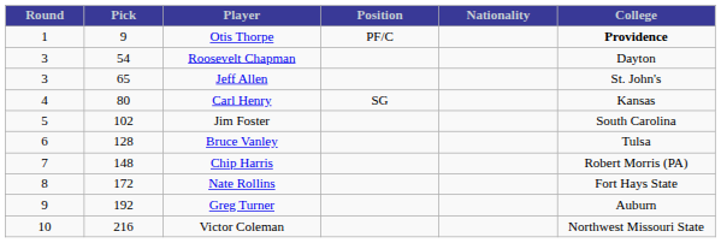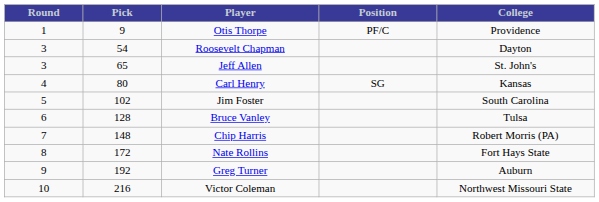- column: Nationality
Otis Thorpe | College: bold -> normal
